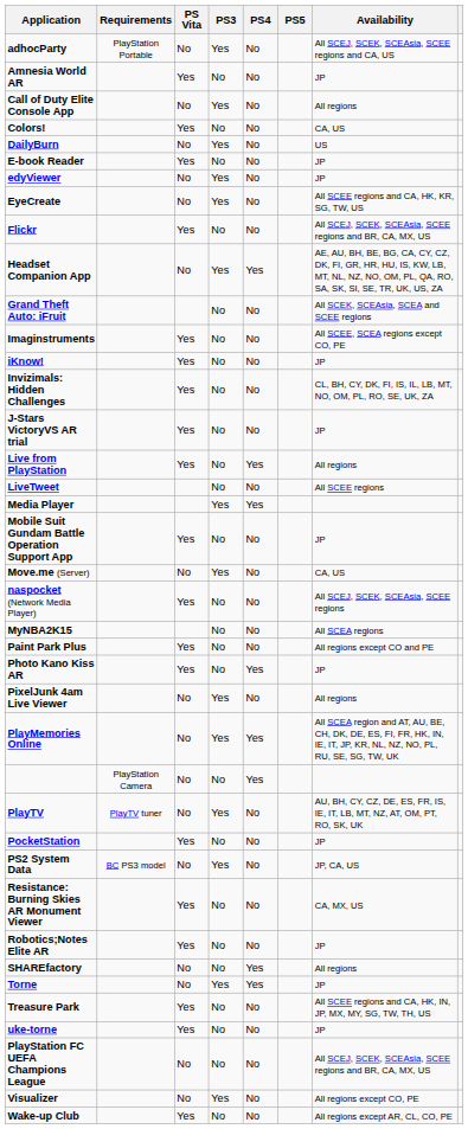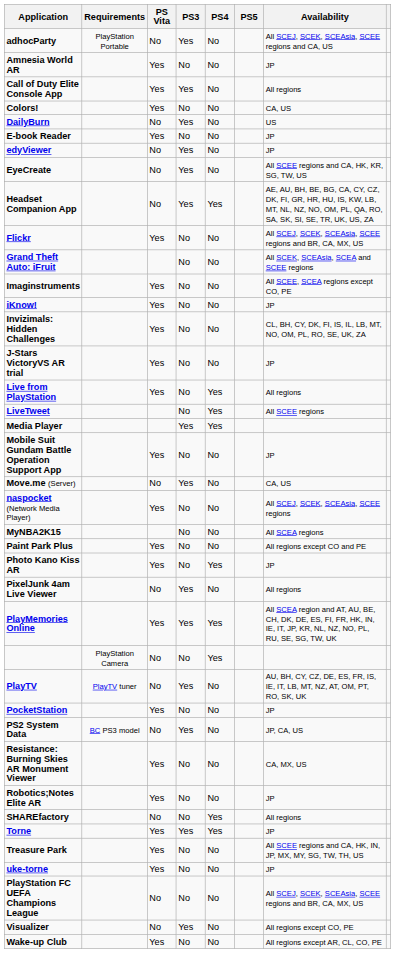Call of Duty Elite Console App | PS Vita: No -> Yes
rows swapped: Flickr <-> Headset Companion App
LiveTweet | PS4: No -> Yes
PlayMemories Online | PS Vita: No -> Yes
Torne | PS Vita: No -> Yes
